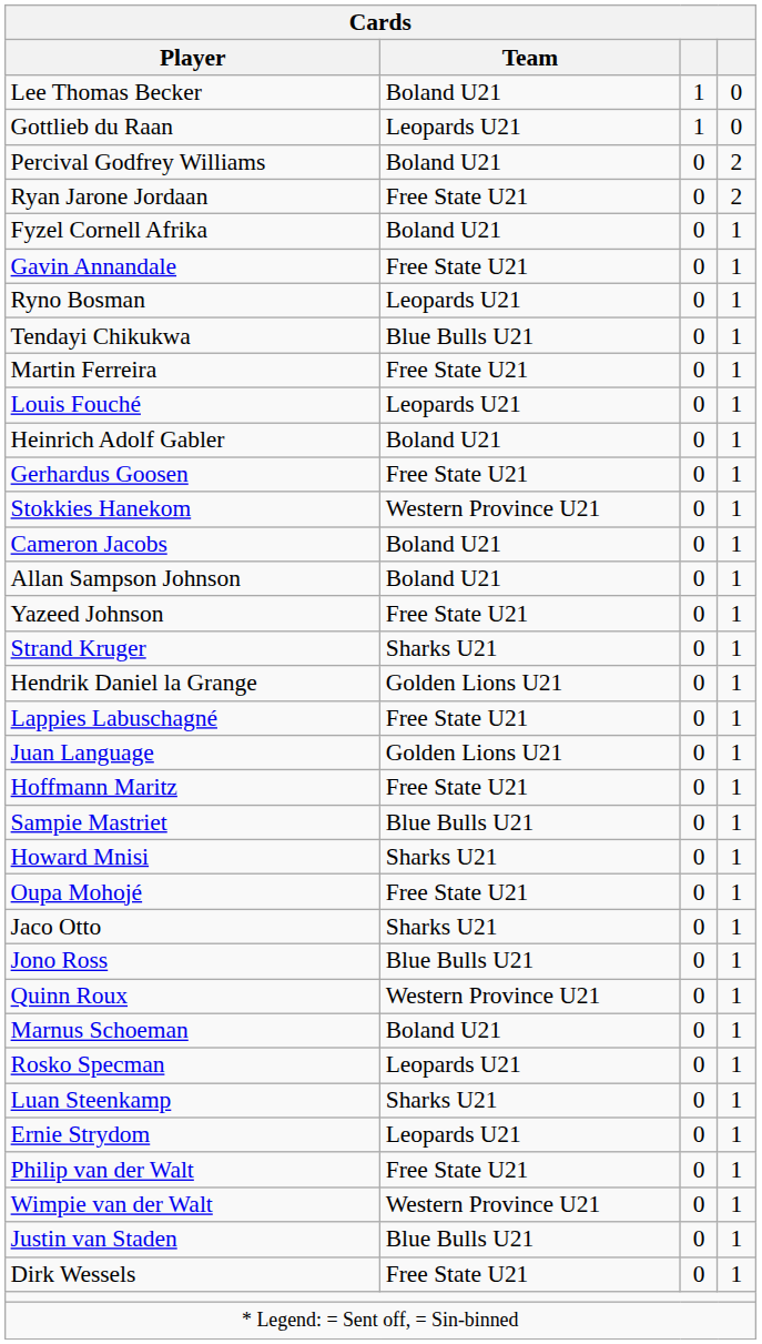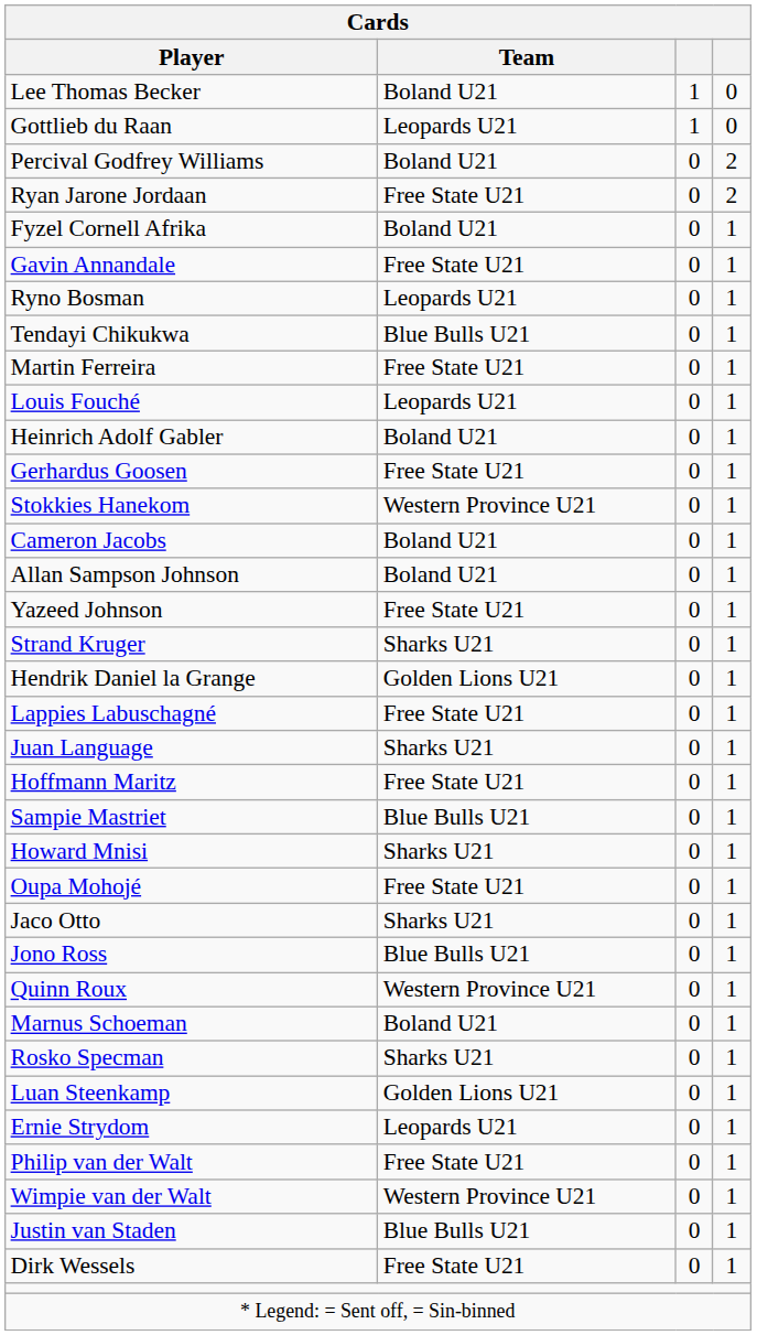Juan Language | Team: Golden Lions U21 -> Sharks U21
Rosko Specman | Team: Leopards U21 -> Sharks U21
Luan Steenkamp | Team: Sharks U21 -> Golden Lions U21
